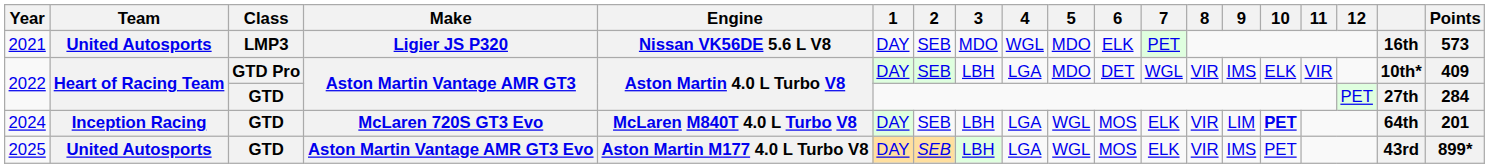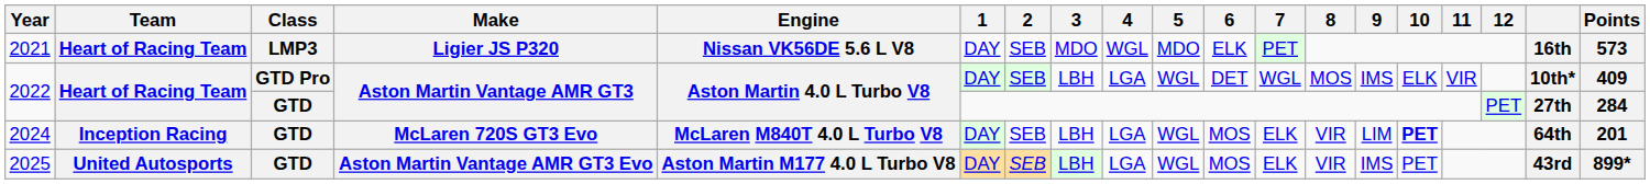2021 | Team: United Autosports -> Heart of Racing Team
2022 / GTD Pro | 5: MDO -> WGL
2022 / GTD Pro | 8: VIR -> MOS
